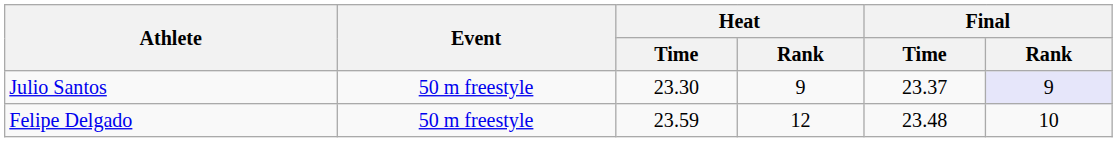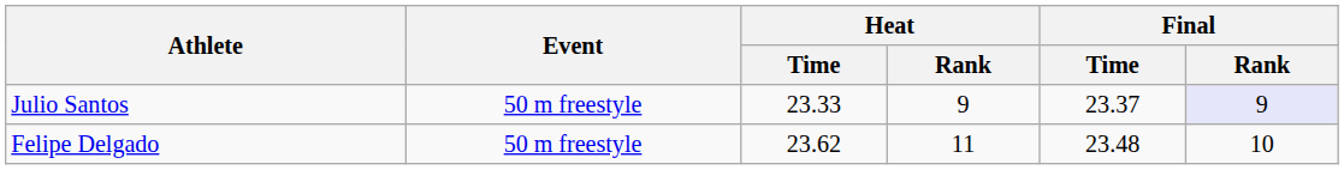Julio Santos | Heat / Time: 23.30 -> 23.33
Felipe Delgado | Heat / Time: 23.59 -> 23.62
Felipe Delgado | Heat / Rank: 12 -> 11
